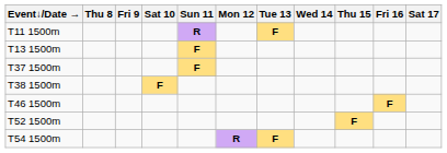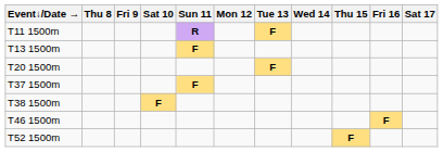+ row: T20 1500m | F
- row: T54 1500m | R | F
